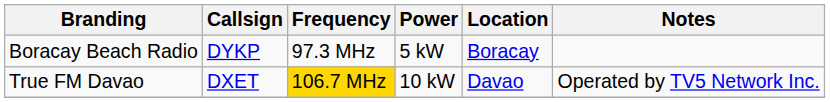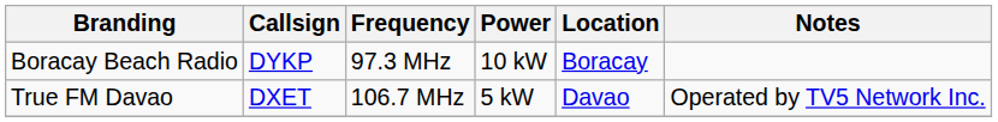Boracay Beach Radio | Power: 5 kW -> 10 kW
True FM Davao | Frequency: gold background -> no background
True FM Davao | Power: 10 kW -> 5 kW
